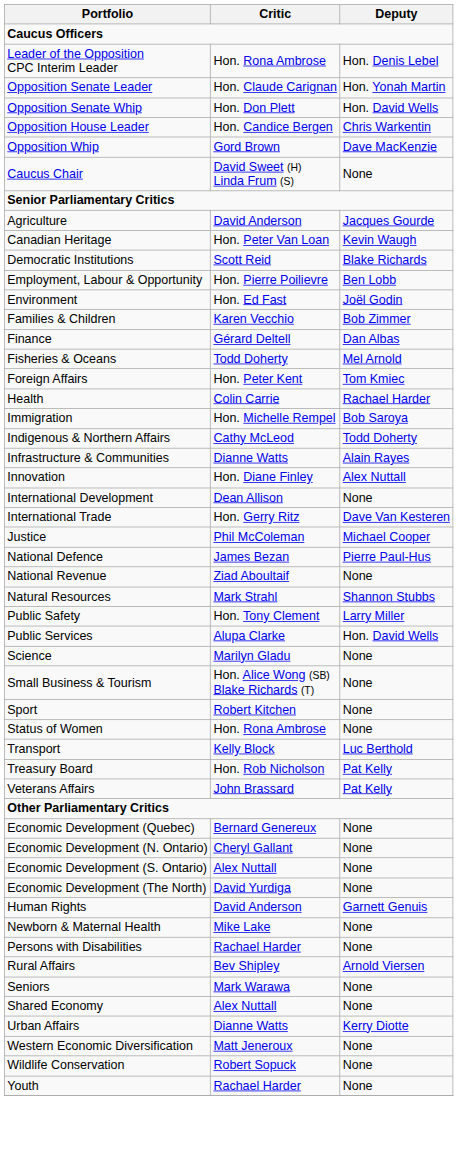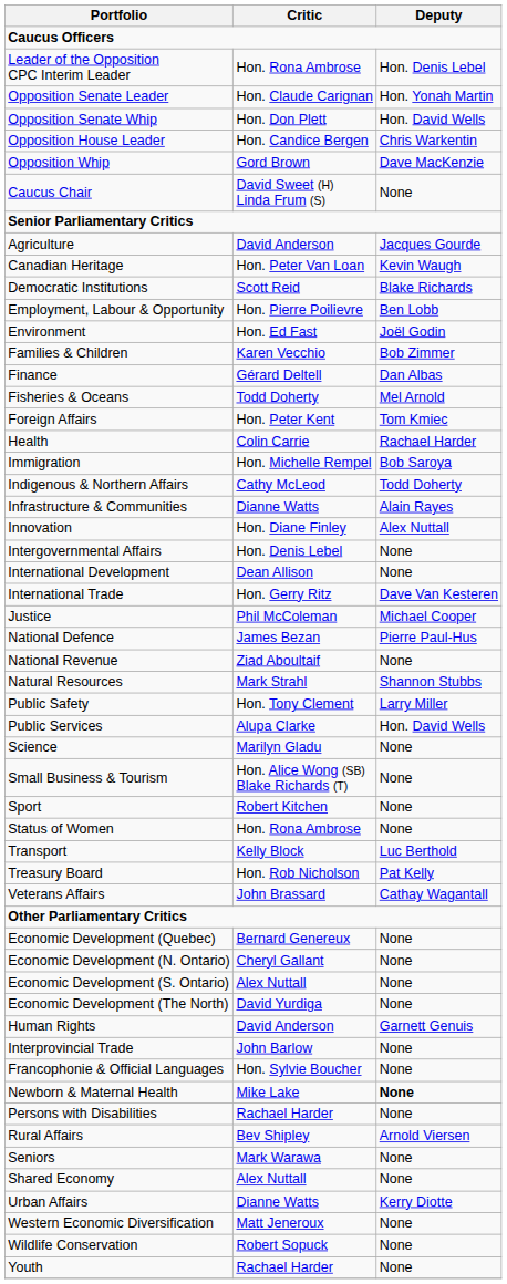+ row: Intergovernmental Affairs | Hon. Denis Lebel | None
Veterans Affairs | Deputy: Pat Kelly -> Cathay Wagantall
+ row: Interprovincial Trade | John Barlow | None
+ row: Francophonie & Official Languages | Hon. Sylvie Boucher | None
Newborn & Maternal Health | Deputy: normal -> bold
